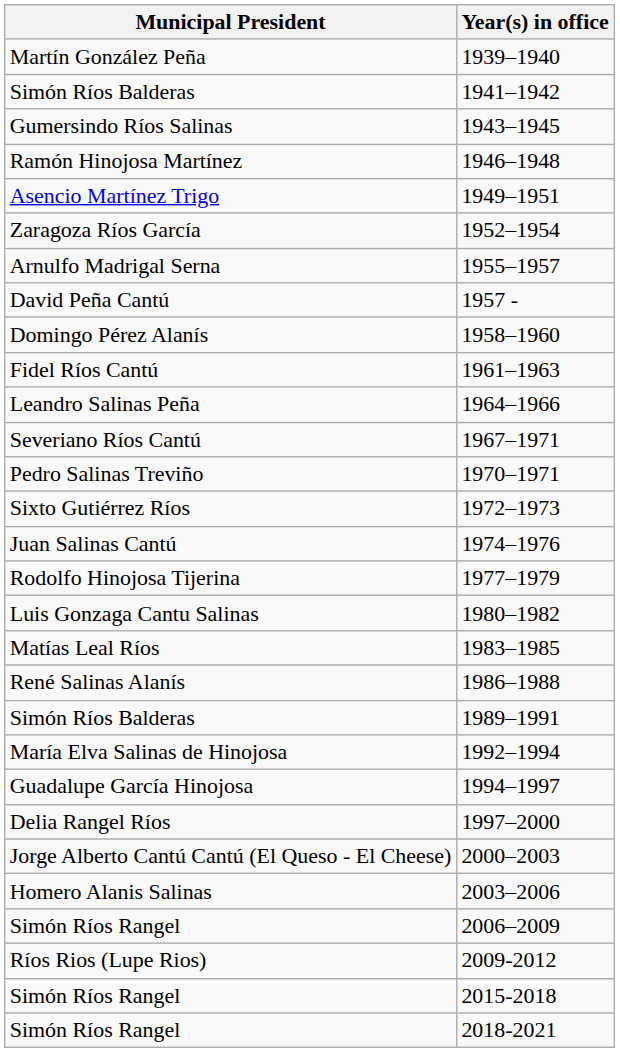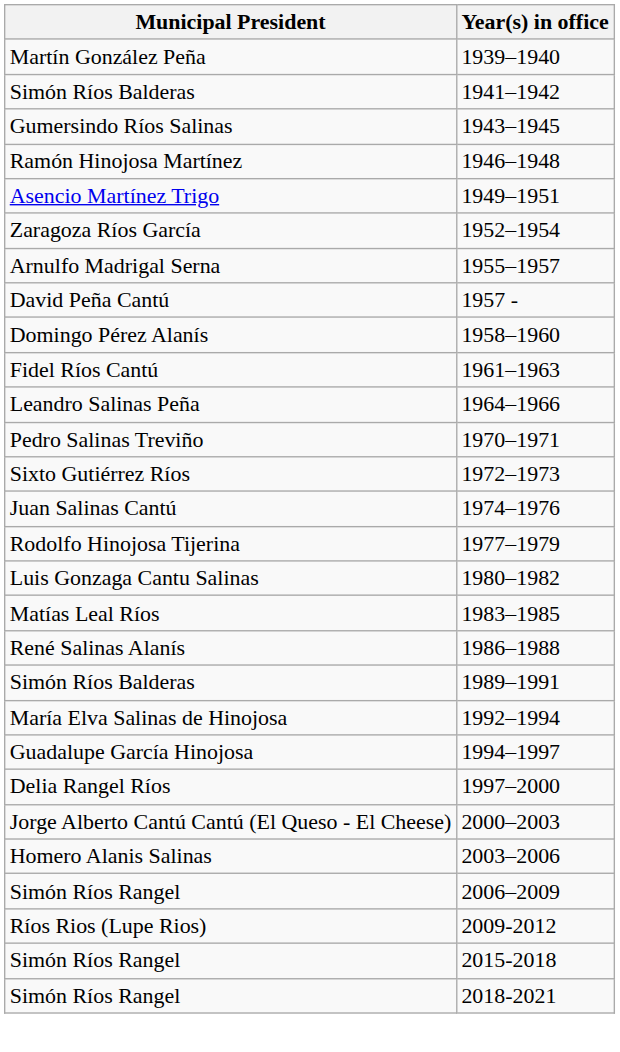- row: Severiano Ríos Cantú | 1967–1971
